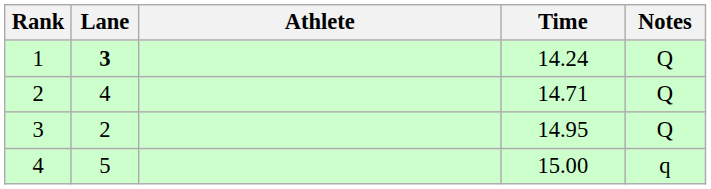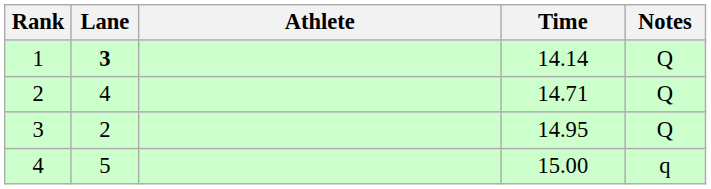1 | Time: 14.24 -> 14.14
